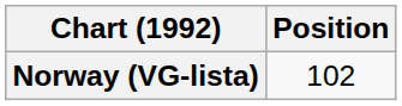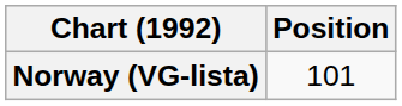Norway (VG-lista) | Position: 102 -> 101
